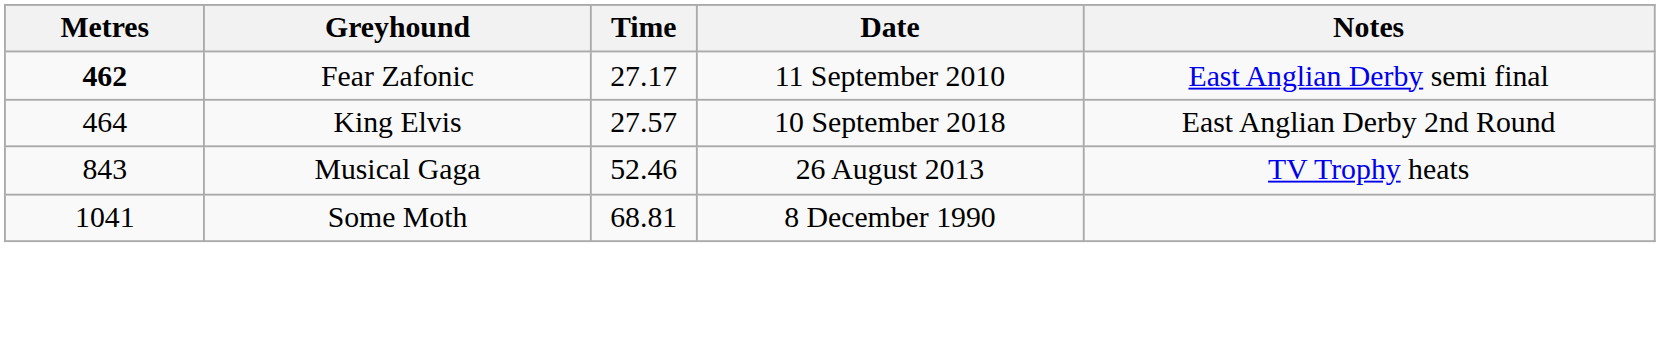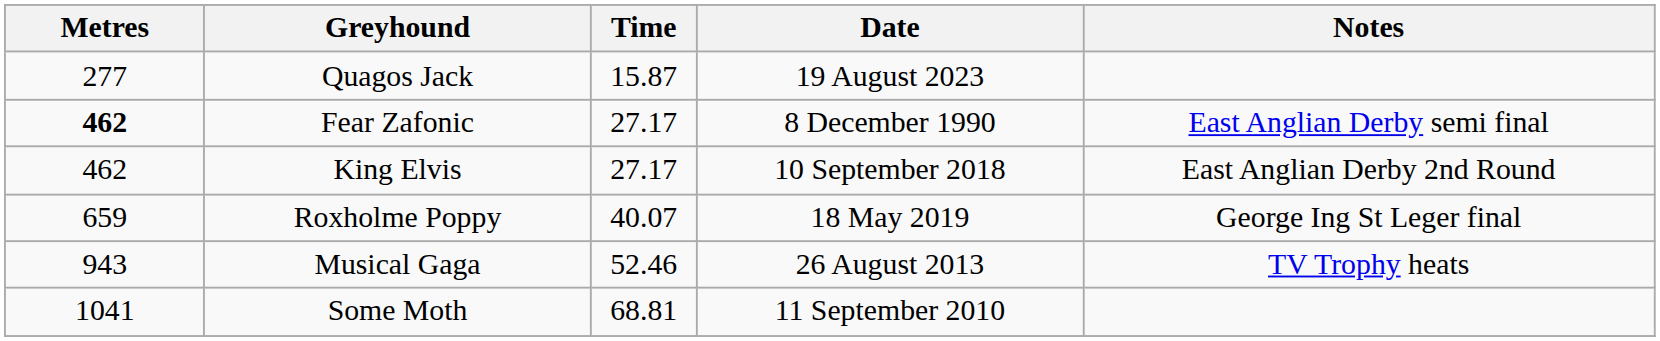+ row: 277 | Quagos Jack | 15.87 | 19 August 2023
Fear Zafonic | Date: 11 September 2010 -> 8 December 1990
King Elvis | Metres: 464 -> 462
King Elvis | Time: 27.57 -> 27.17
+ row: 659 | Roxholme Poppy | 40.07 | 18 May 2019 | George Ing St Leger final
Musical Gaga | Metres: 843 -> 943
Some Moth | Date: 8 December 1990 -> 11 September 2010
